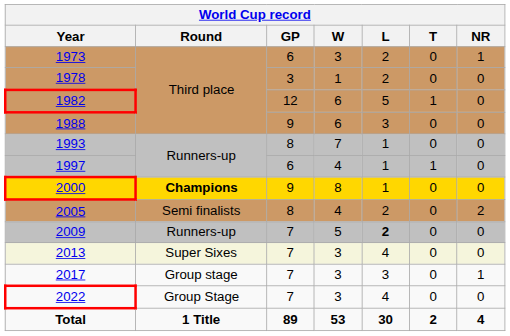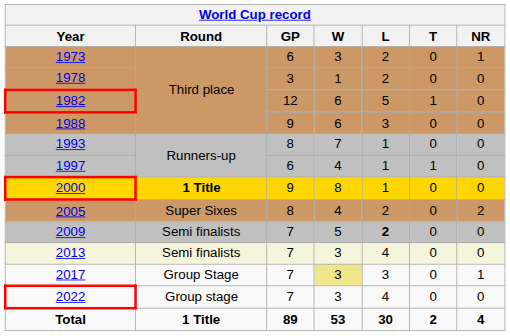2000 | Round: Champions -> 1 Title
2005 | Round: Semi finalists -> Super Sixes
2009 | Round: Runners-up -> Semi finalists
2013 | Round: Super Sixes -> Semi finalists
2017 | Round: Group stage -> Group Stage
2017 | W: no background -> khaki background
2022 | Round: Group Stage -> Group stage
